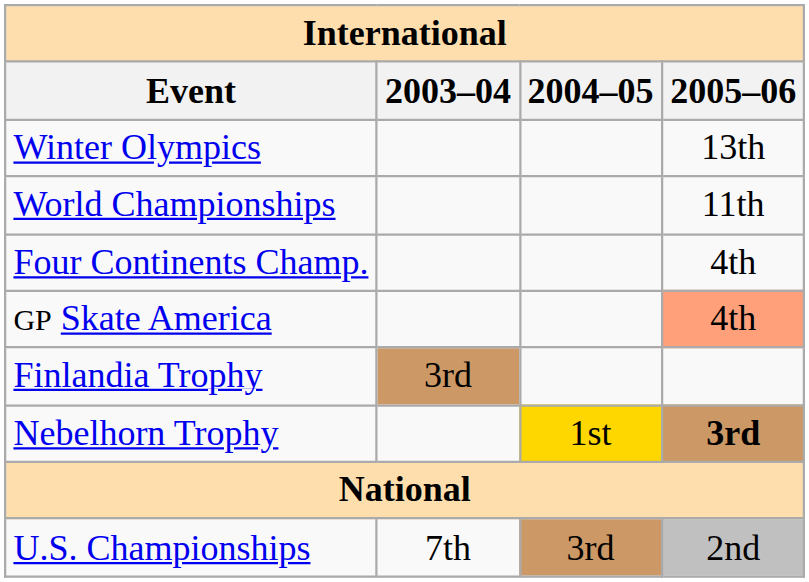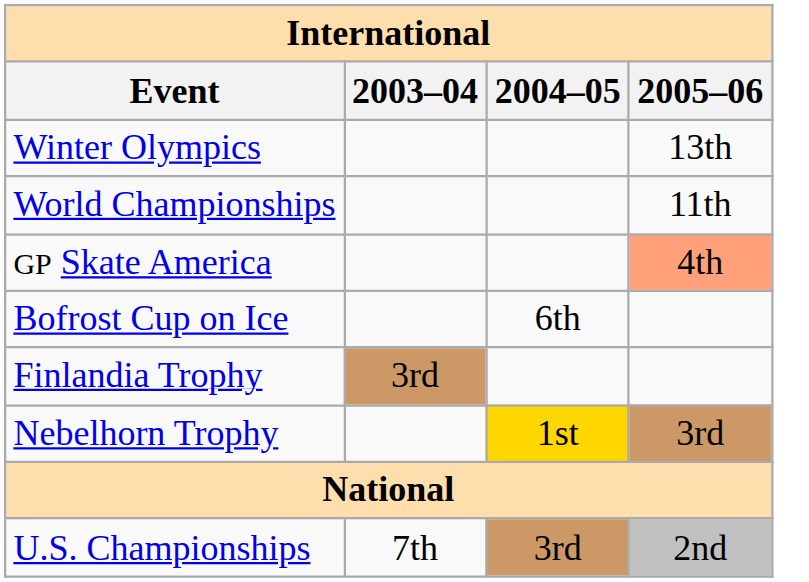- row: Four Continents Champ. | 4th
+ row: Bofrost Cup on Ice | 6th
Nebelhorn Trophy | 2005–06: bold -> normal
